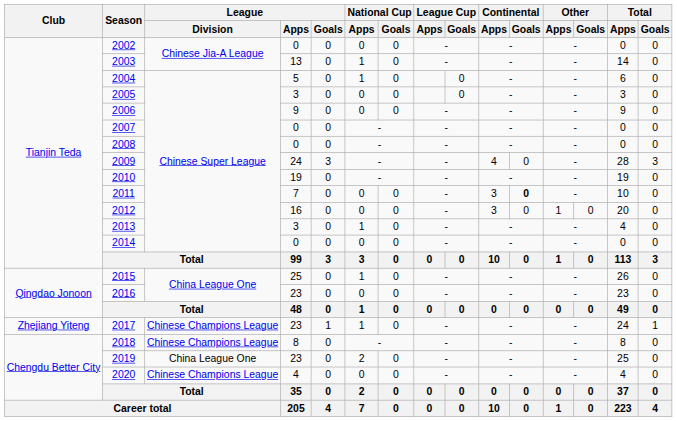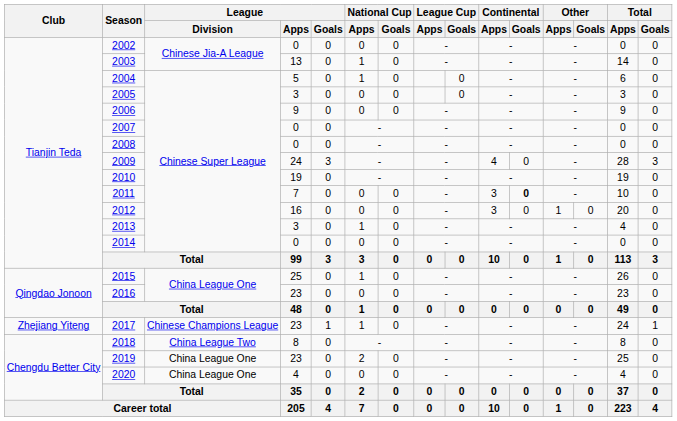2018 | League / Division: Chinese Champions League -> China League Two
2020 | League / Division: Chinese Champions League -> China League One
